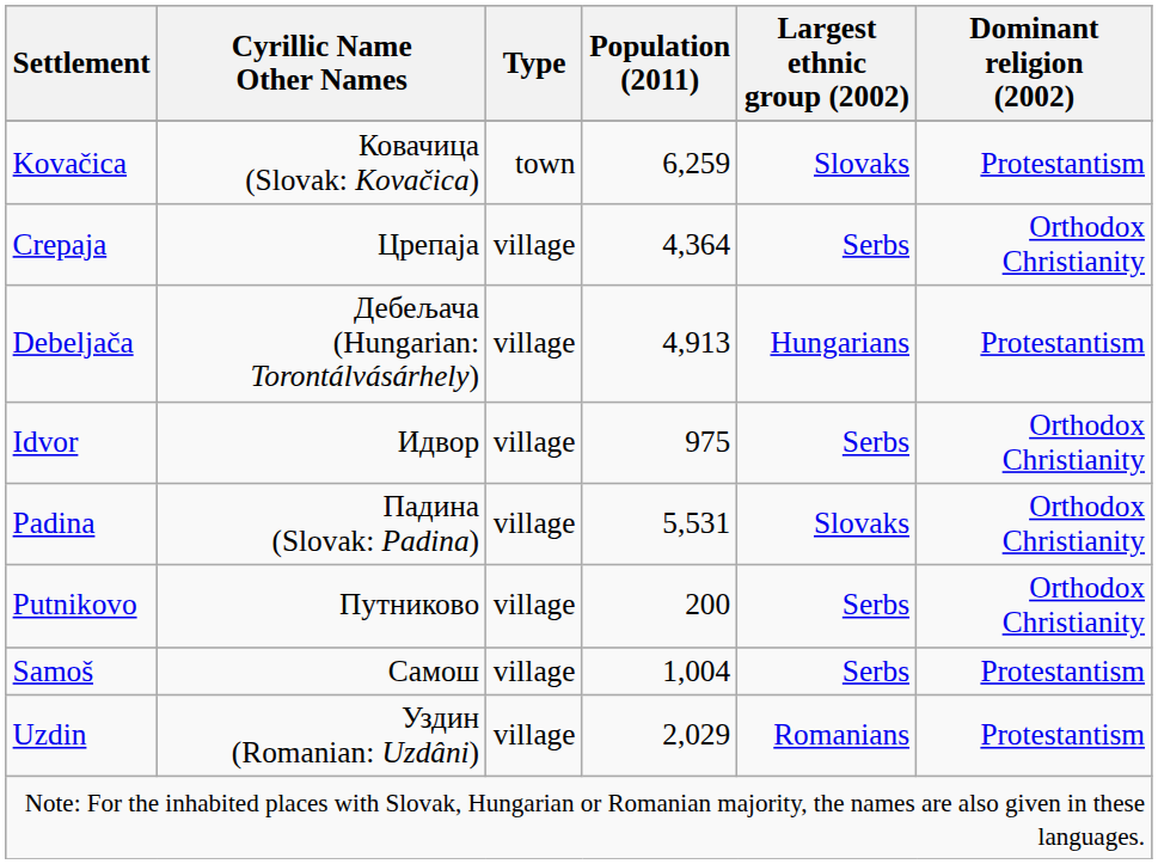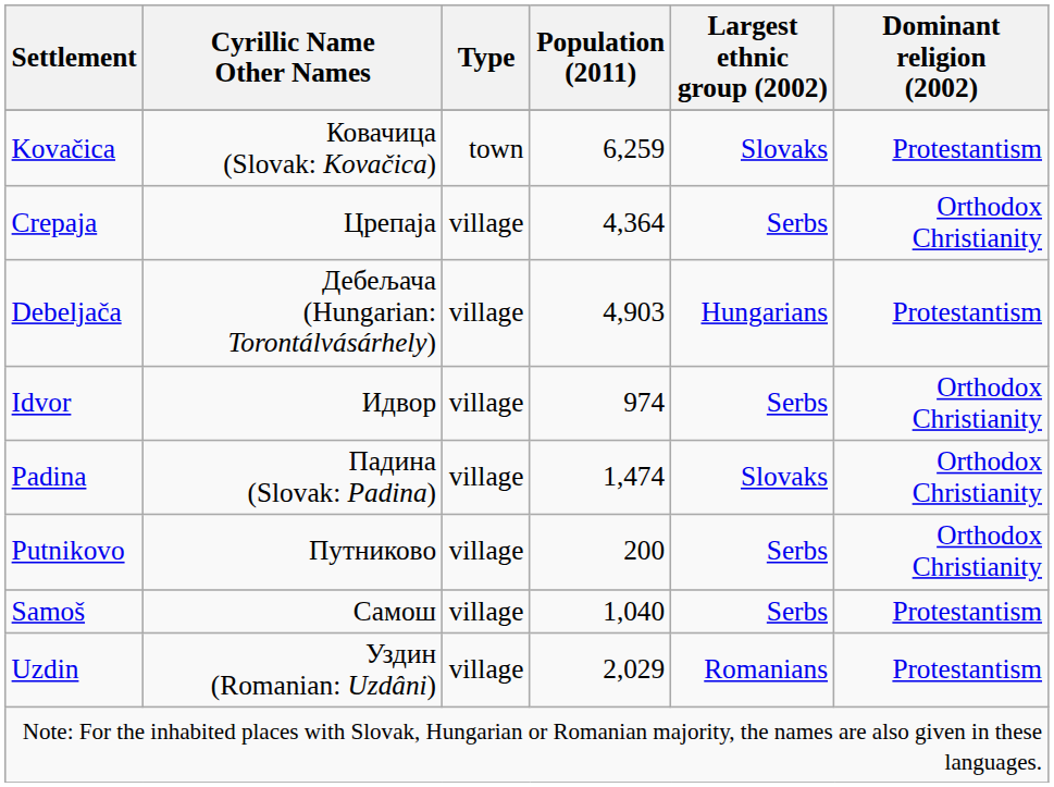Debeljača | Population (2011): 4,913 -> 4,903
Idvor | Population (2011): 975 -> 974
Padina | Population (2011): 5,531 -> 1,474
Samoš | Population (2011): 1,004 -> 1,040
